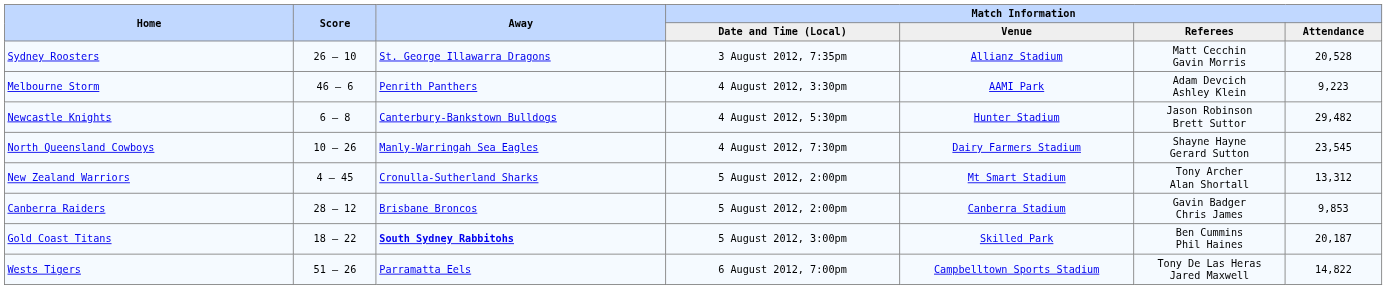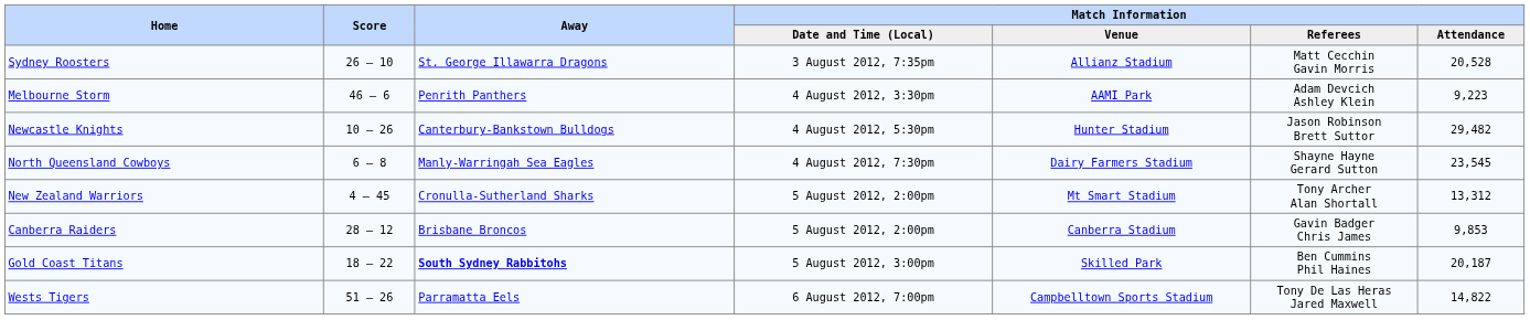Newcastle Knights | Score: 6 – 8 -> 10 – 26
North Queensland Cowboys | Score: 10 – 26 -> 6 – 8
